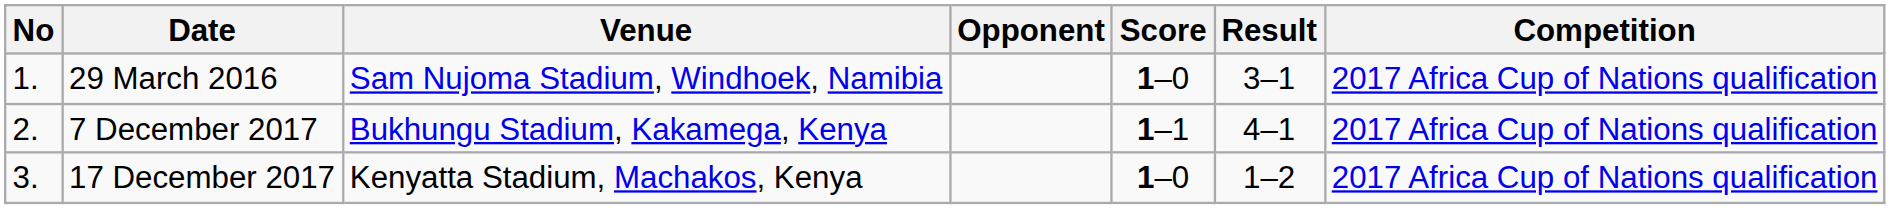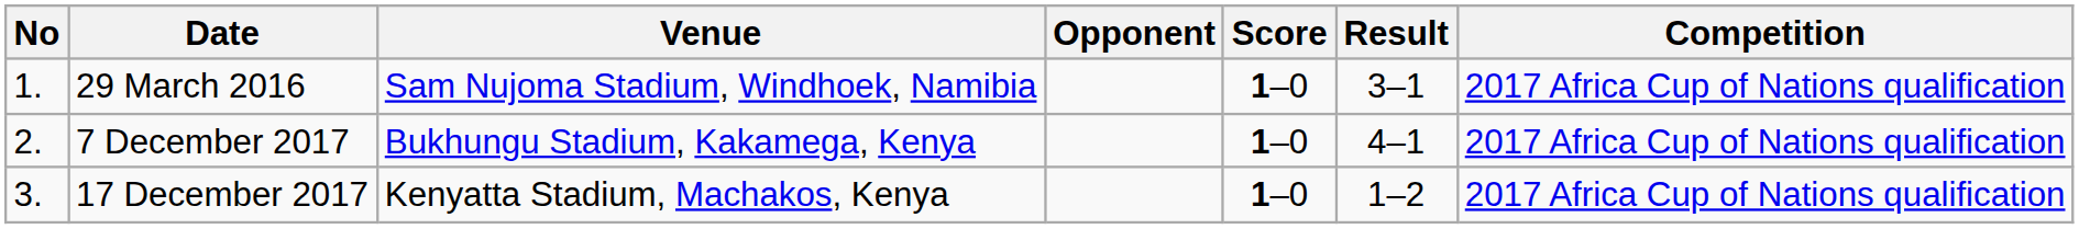7 December 2017 | Score: 1–1 -> 1–0
